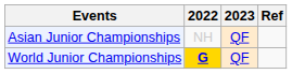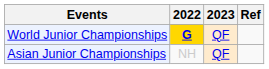rows swapped: Asian Junior Championships <-> World Junior Championships
